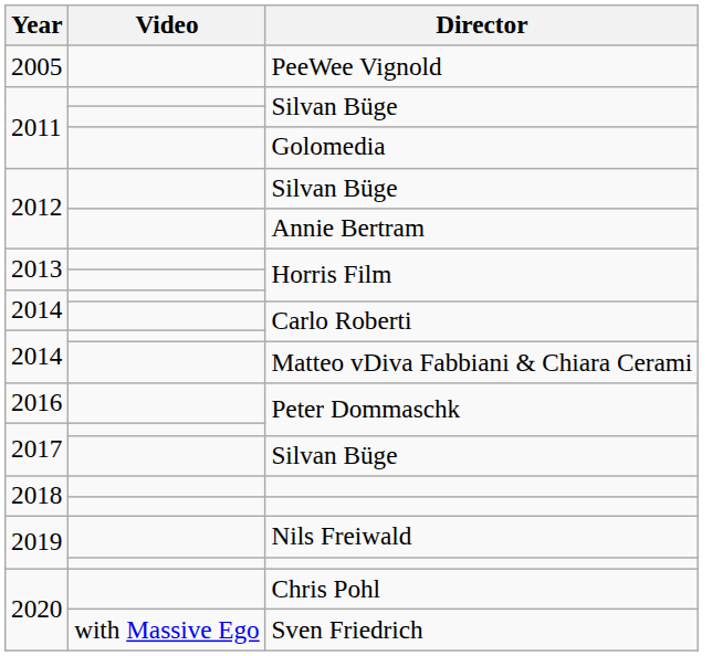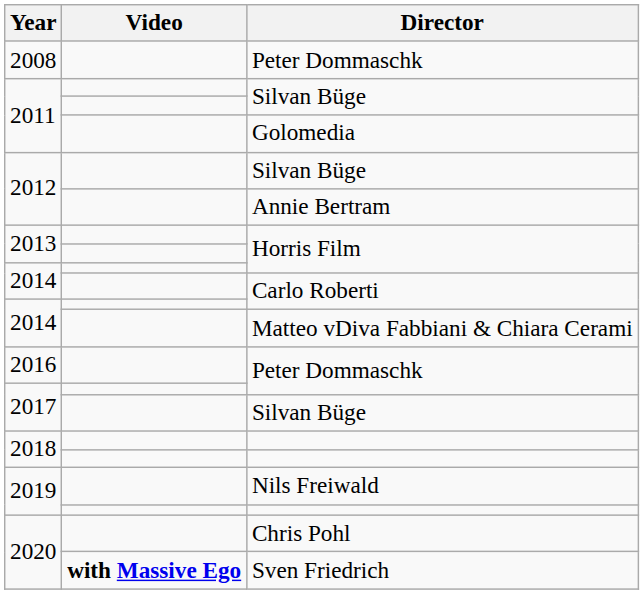- row: 2005 | PeeWee Vignold
+ row: 2008 | Peter Dommaschk
Sven Friedrich | Video: normal -> bold
